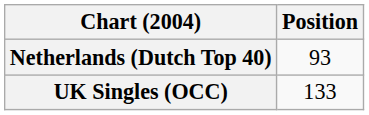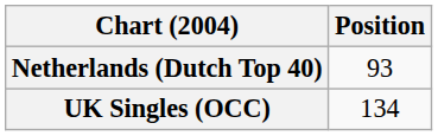UK Singles (OCC) | Position: 133 -> 134
